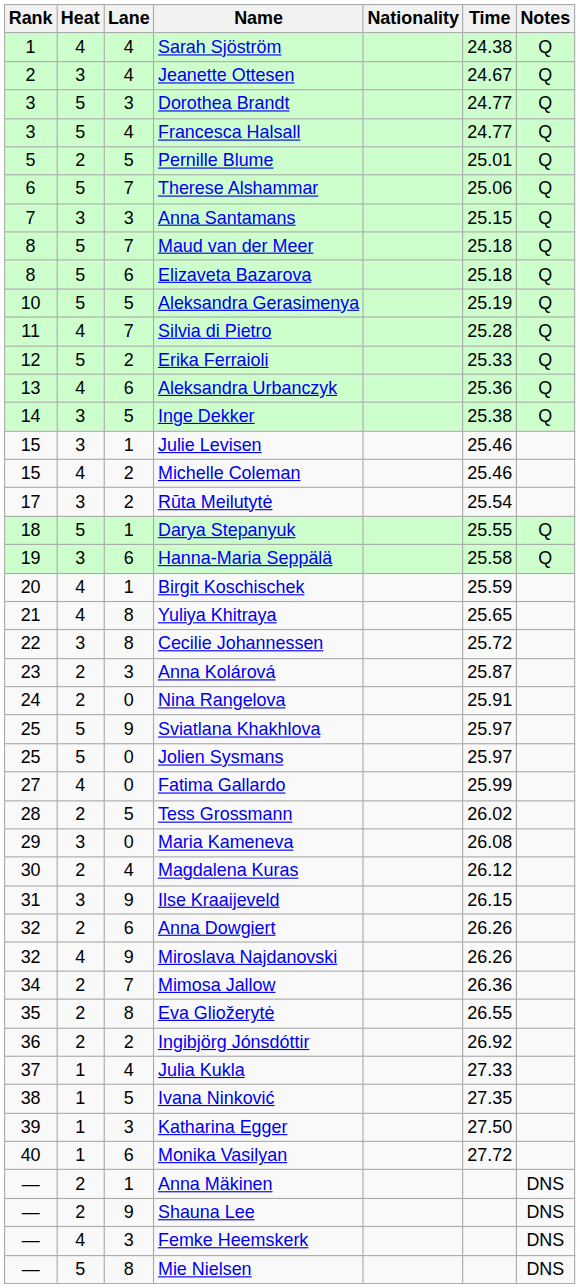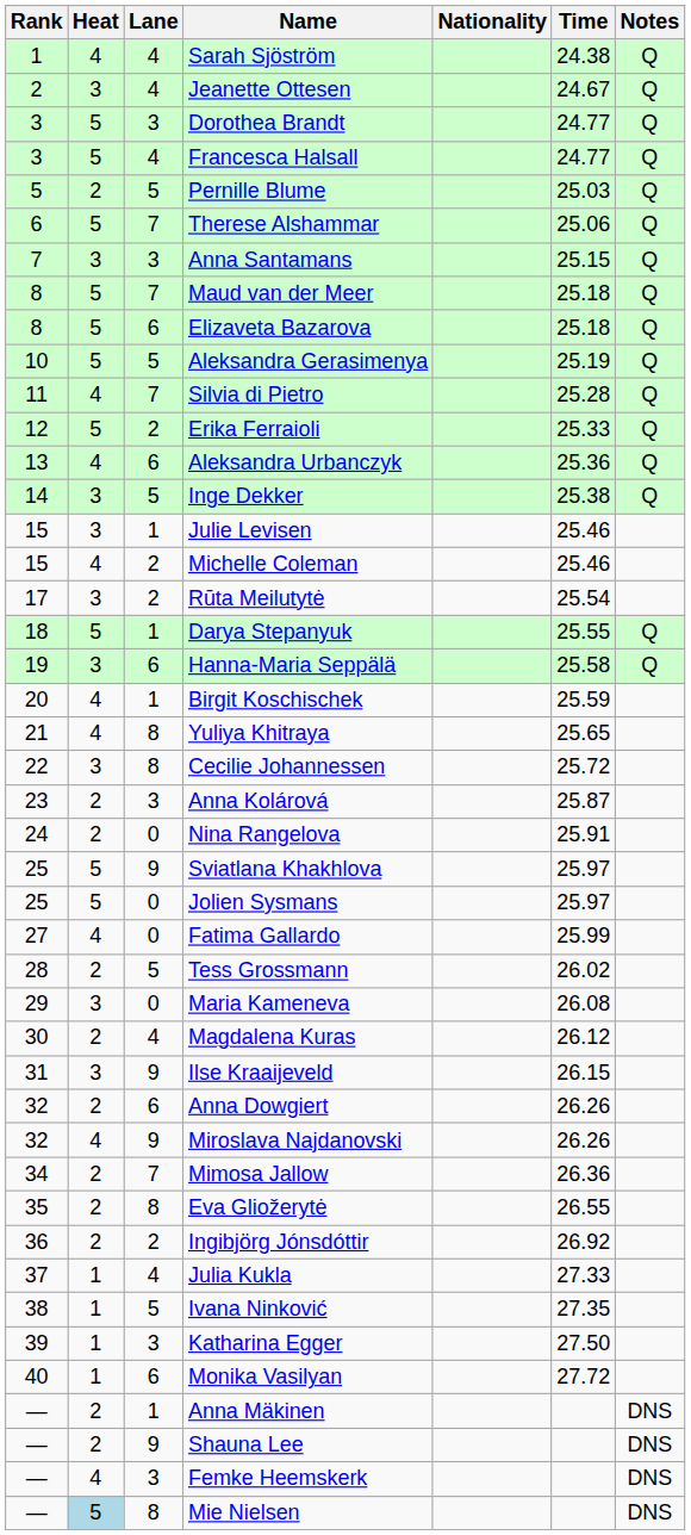Pernille Blume | Time: 25.01 -> 25.03
Mie Nielsen | Heat: no background -> lightblue background
